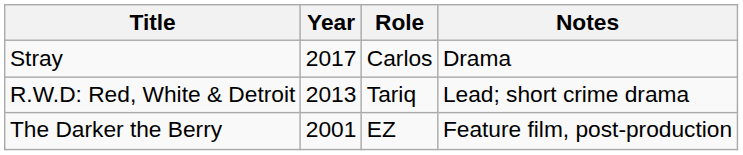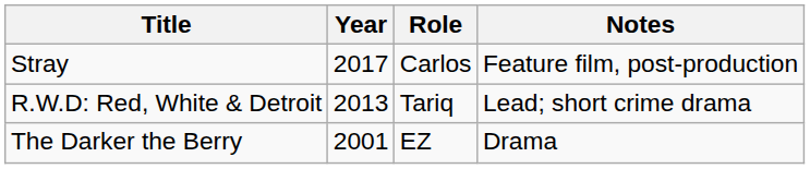Stray | Notes: Drama -> Feature film, post-production
The Darker the Berry | Notes: Feature film, post-production -> Drama
